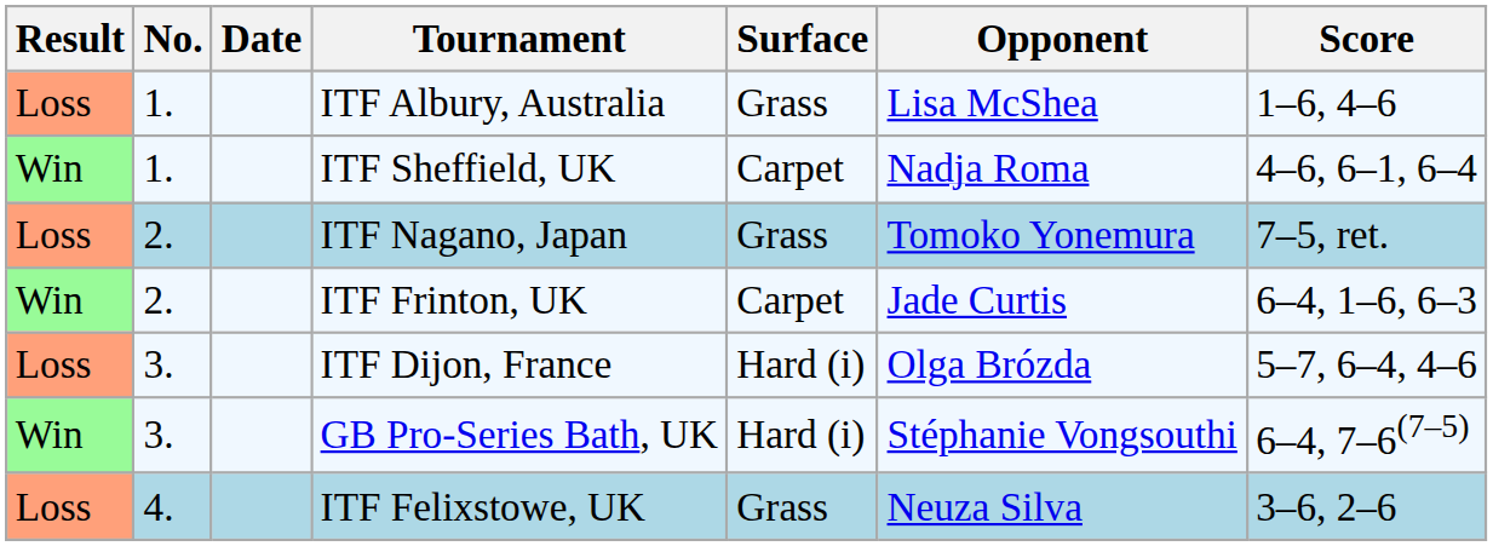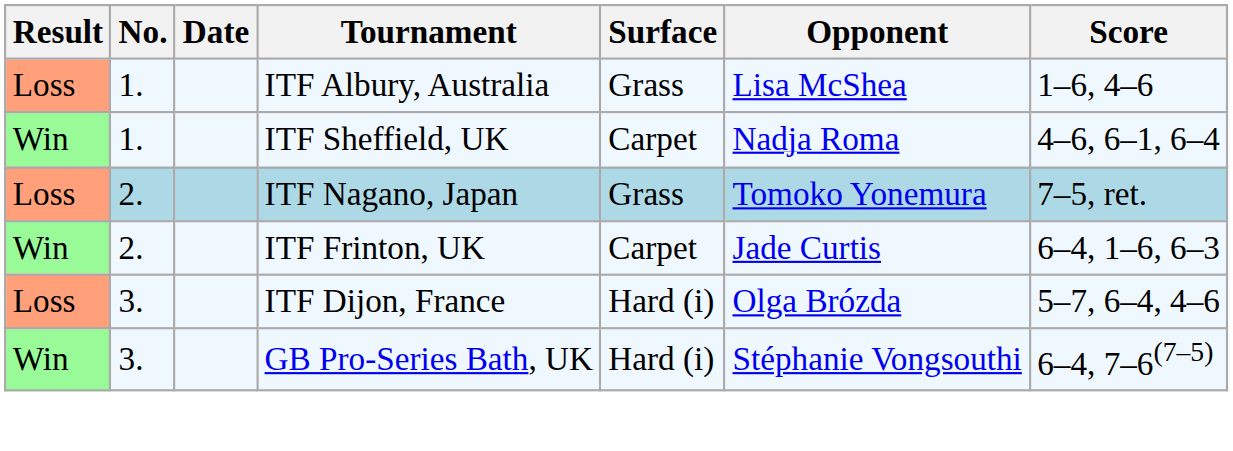- row: Loss | 4. | ITF Felixstowe, UK | Grass | Neuza Silva | 3–6, 2–6
